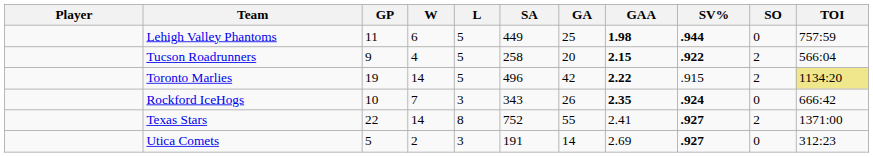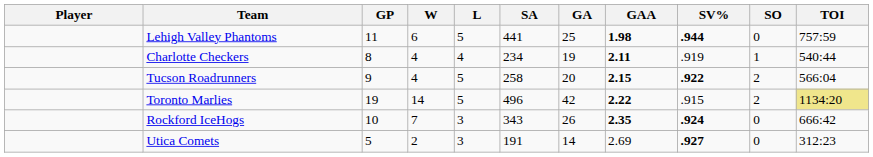Lehigh Valley Phantoms | SA: 449 -> 441
+ row: Charlotte Checkers | 8 | 4 | 4 | 234 | 19 | 2.11 | .919 | 1 | 540:44
- row: Texas Stars | 22 | 14 | 8 | 752 | 55 | 2.41 | .927 | 2 | 1371:00
